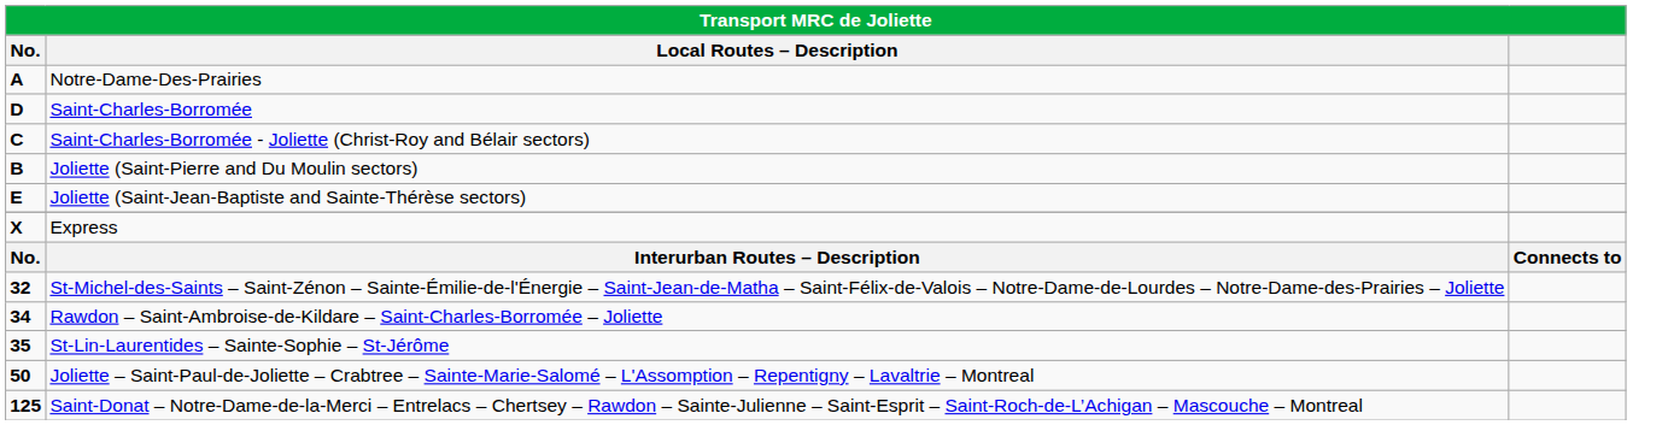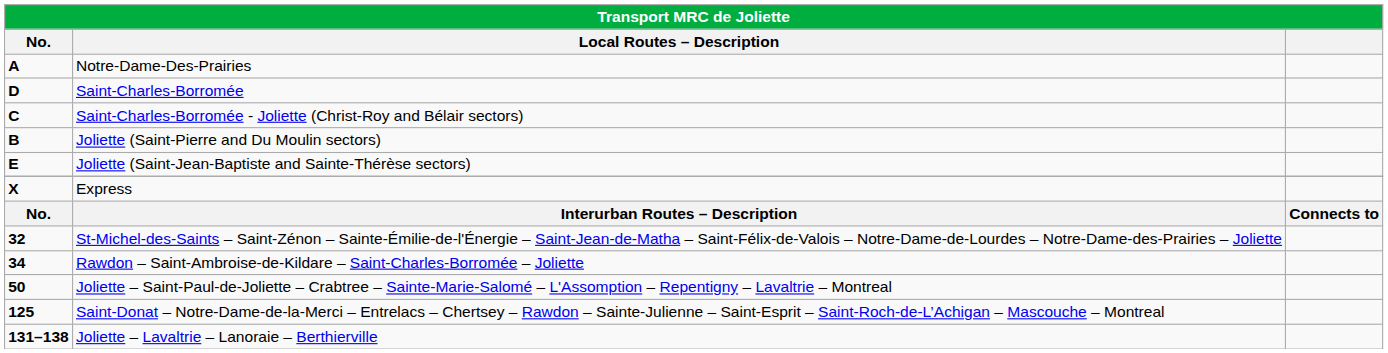- row: 35 | St-Lin-Laurentides – Sainte-Sophie – St-Jérôme
+ row: 131–138 | Joliette – Lavaltrie – Lanoraie – Berthierville
